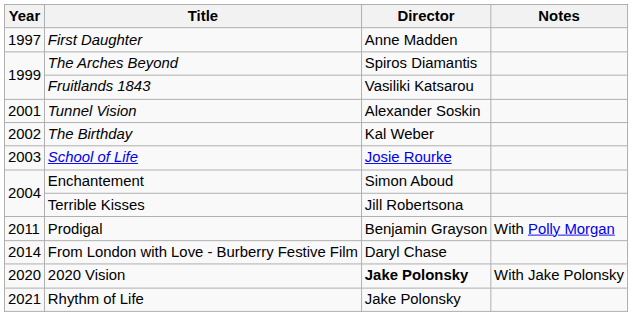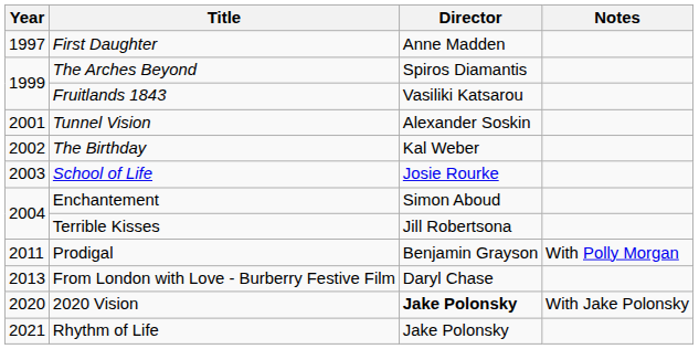From London with Love - Burberry Festive Film | Year: 2014 -> 2013
